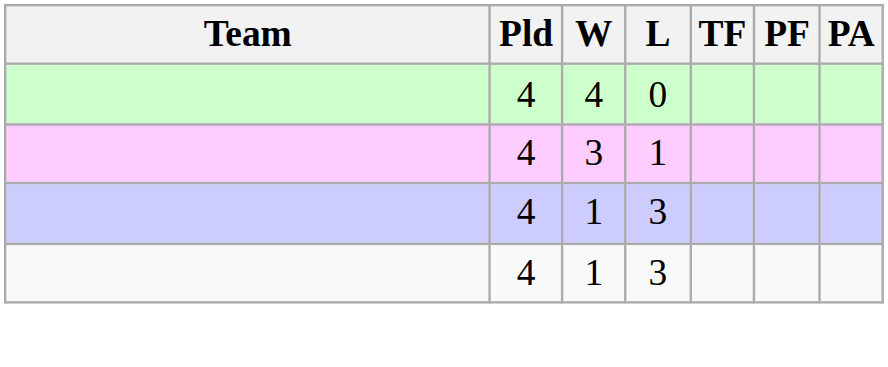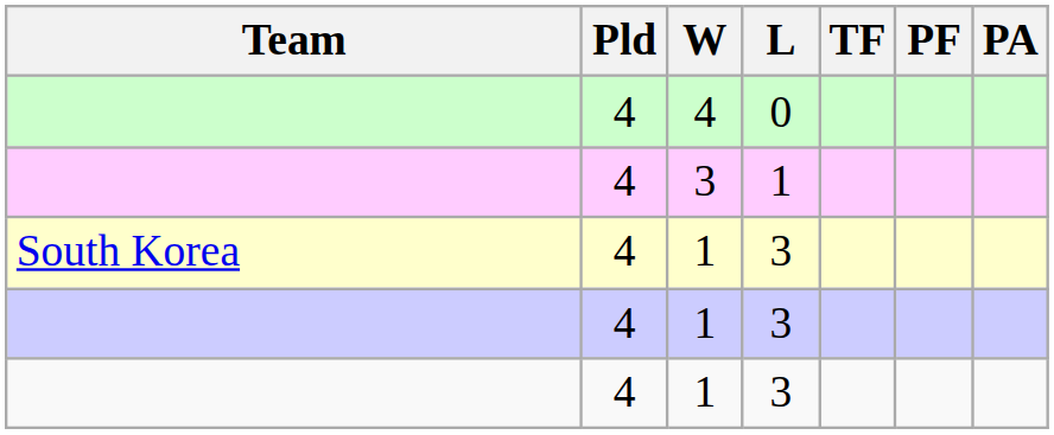+ row: South Korea | 4 | 1 | 3
